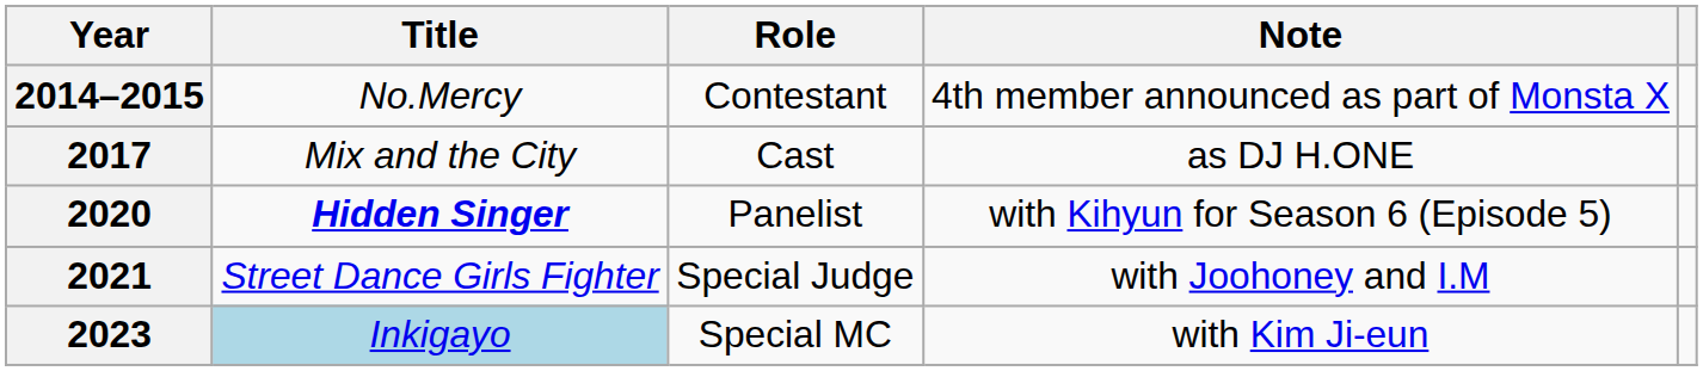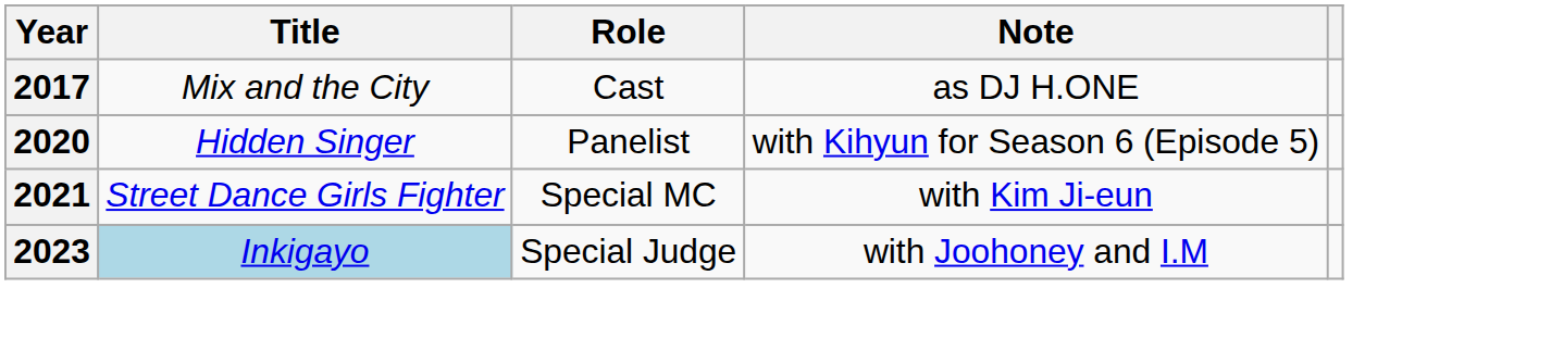- row: 2014–2015 | No.Mercy | Contestant | 4th member announced as part of Monsta X
2020 | Title: bold -> normal
2021 | Role: Special Judge -> Special MC
2021 | Note: with Joohoney and I.M -> with Kim Ji-eun
2023 | Role: Special MC -> Special Judge
2023 | Note: with Kim Ji-eun -> with Joohoney and I.M
